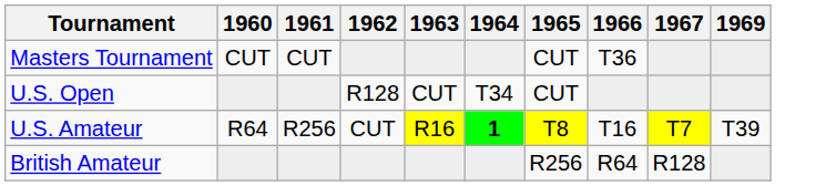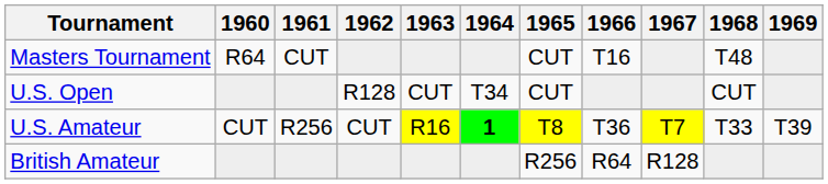+ column: 1968 | T48 | CUT | T33
Masters Tournament | 1960: CUT -> R64
Masters Tournament | 1966: T36 -> T16
U.S. Amateur | 1960: R64 -> CUT
U.S. Amateur | 1966: T16 -> T36
